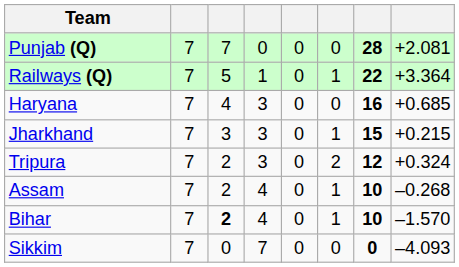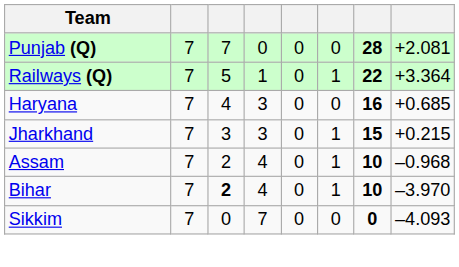- row: Tripura | 7 | 2 | 3 | 0 | 2 | 12 | +0.324
Assam | column 8: –0.268 -> –0.968
Bihar | column 8: –1.570 -> –3.970
